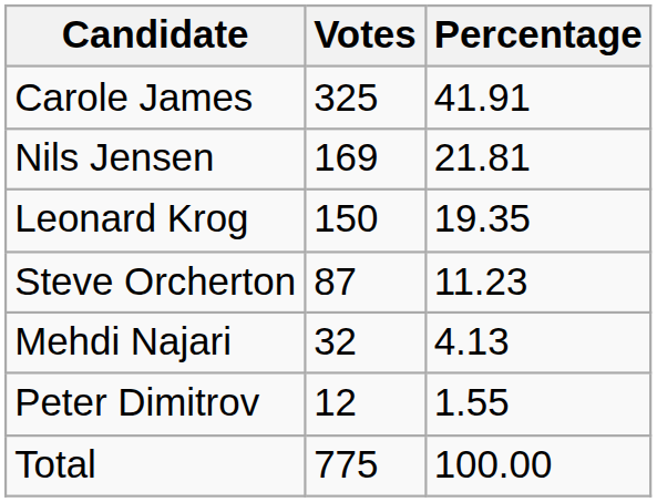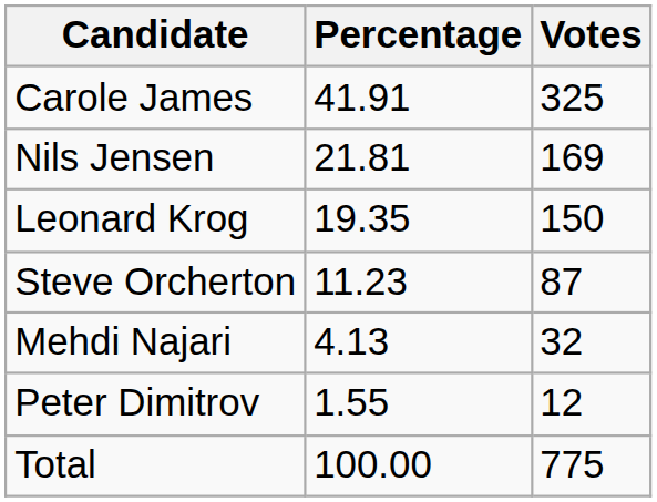columns swapped: Votes <-> Percentage
